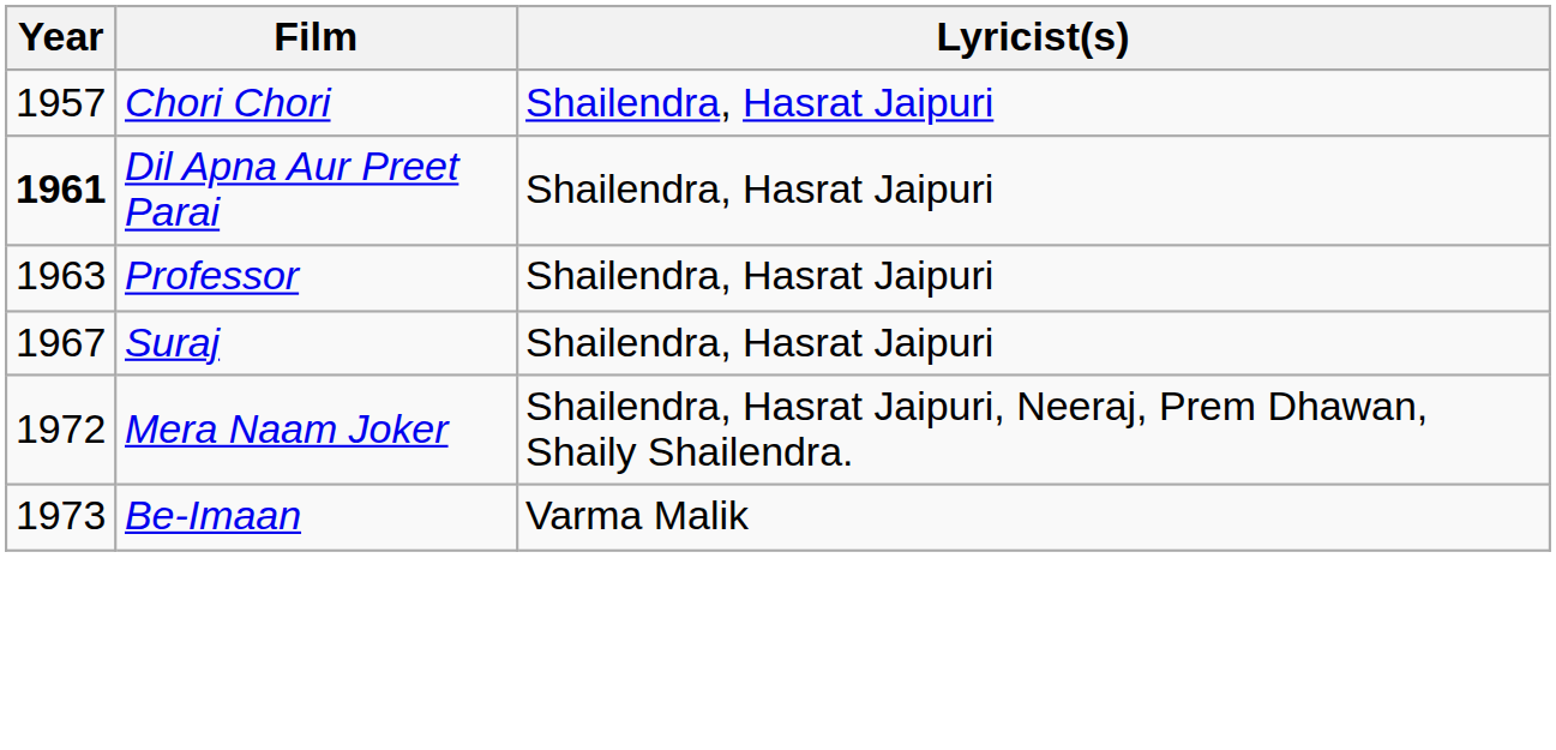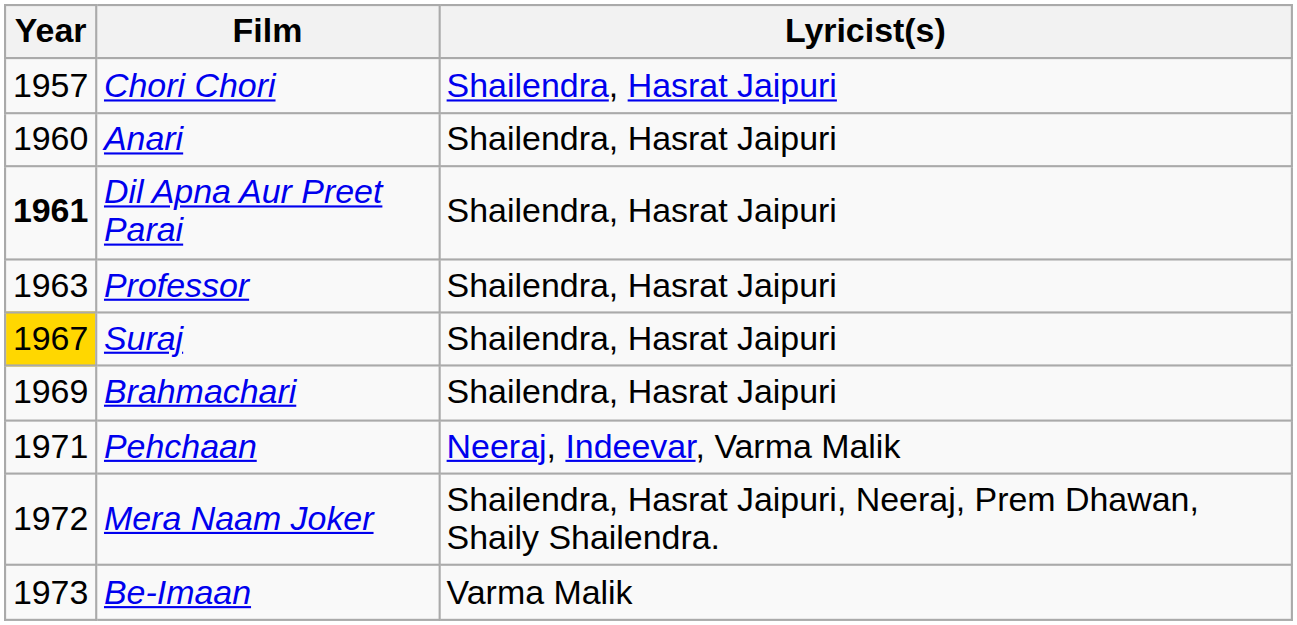+ row: 1960 | Anari | Shailendra, Hasrat Jaipuri
Suraj | Year: no background -> gold background
+ row: 1969 | Brahmachari | Shailendra, Hasrat Jaipuri
+ row: 1971 | Pehchaan | Neeraj, Indeevar, Varma Malik
